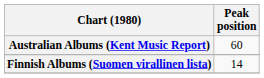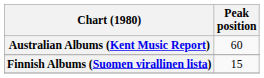Finnish Albums (Suomen virallinen lista) | Peak position: 14 -> 15
